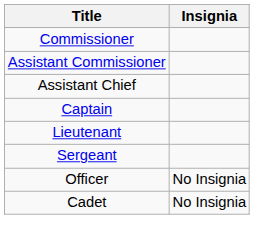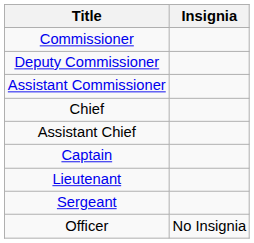+ row: Deputy Commissioner
+ row: Chief
- row: Cadet | No Insignia
